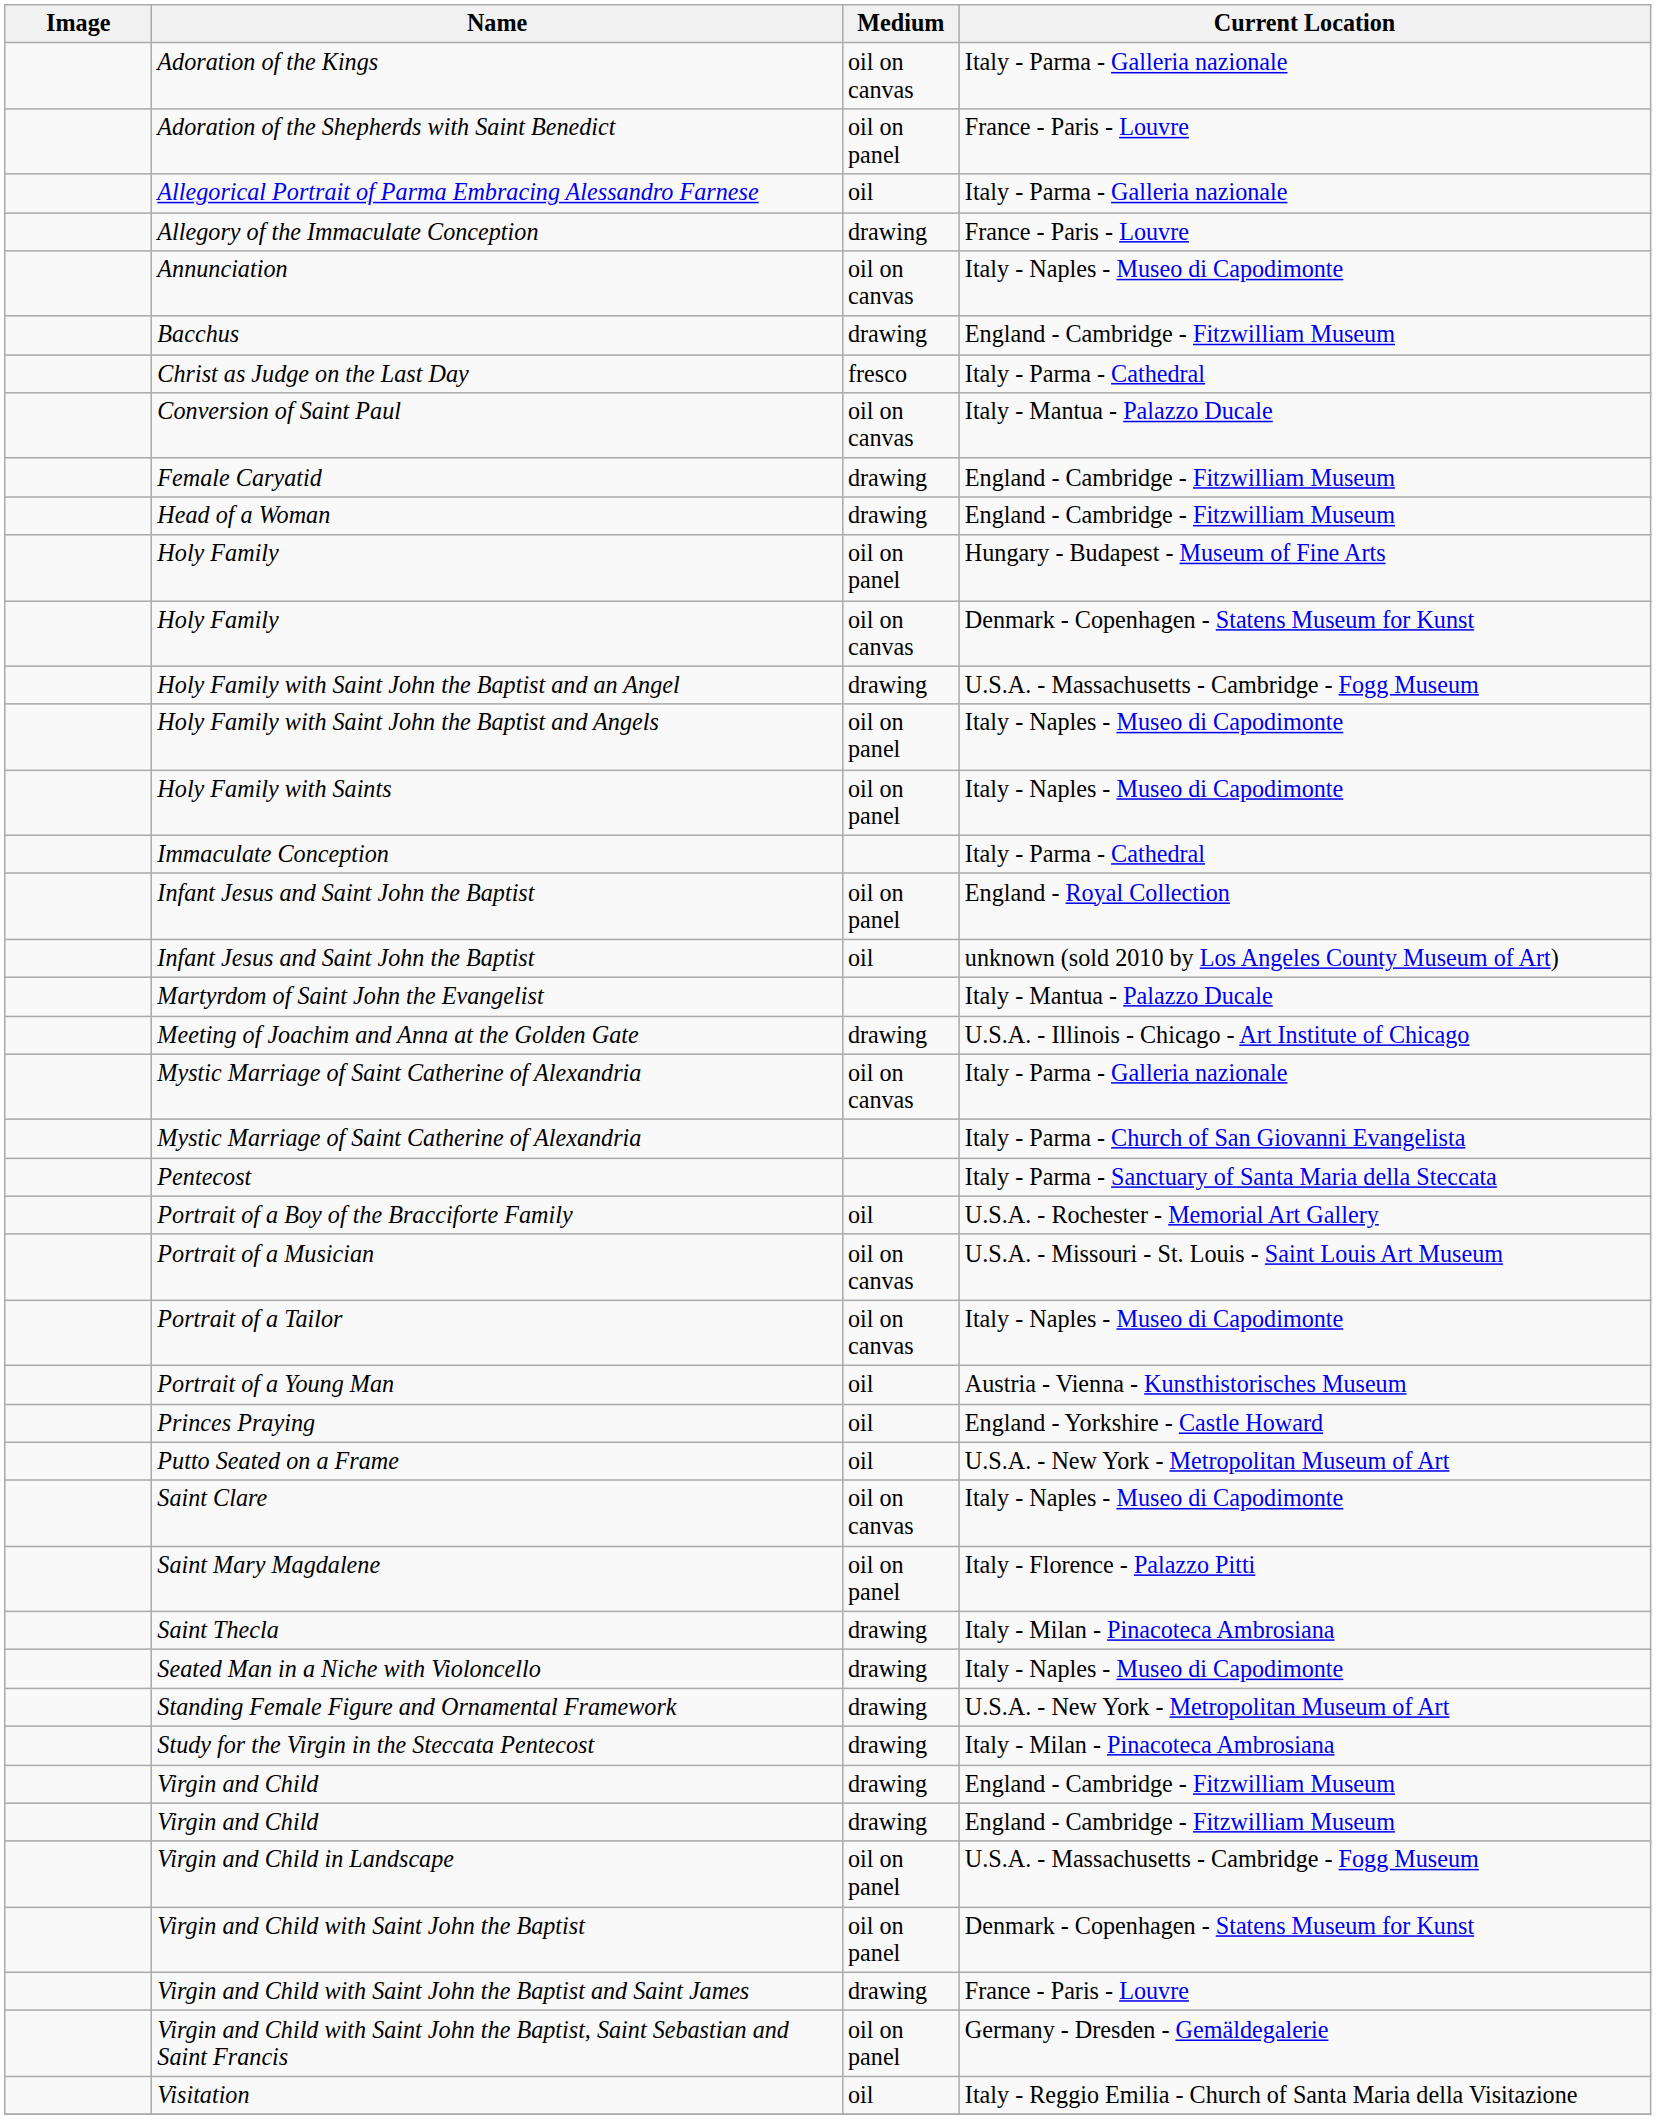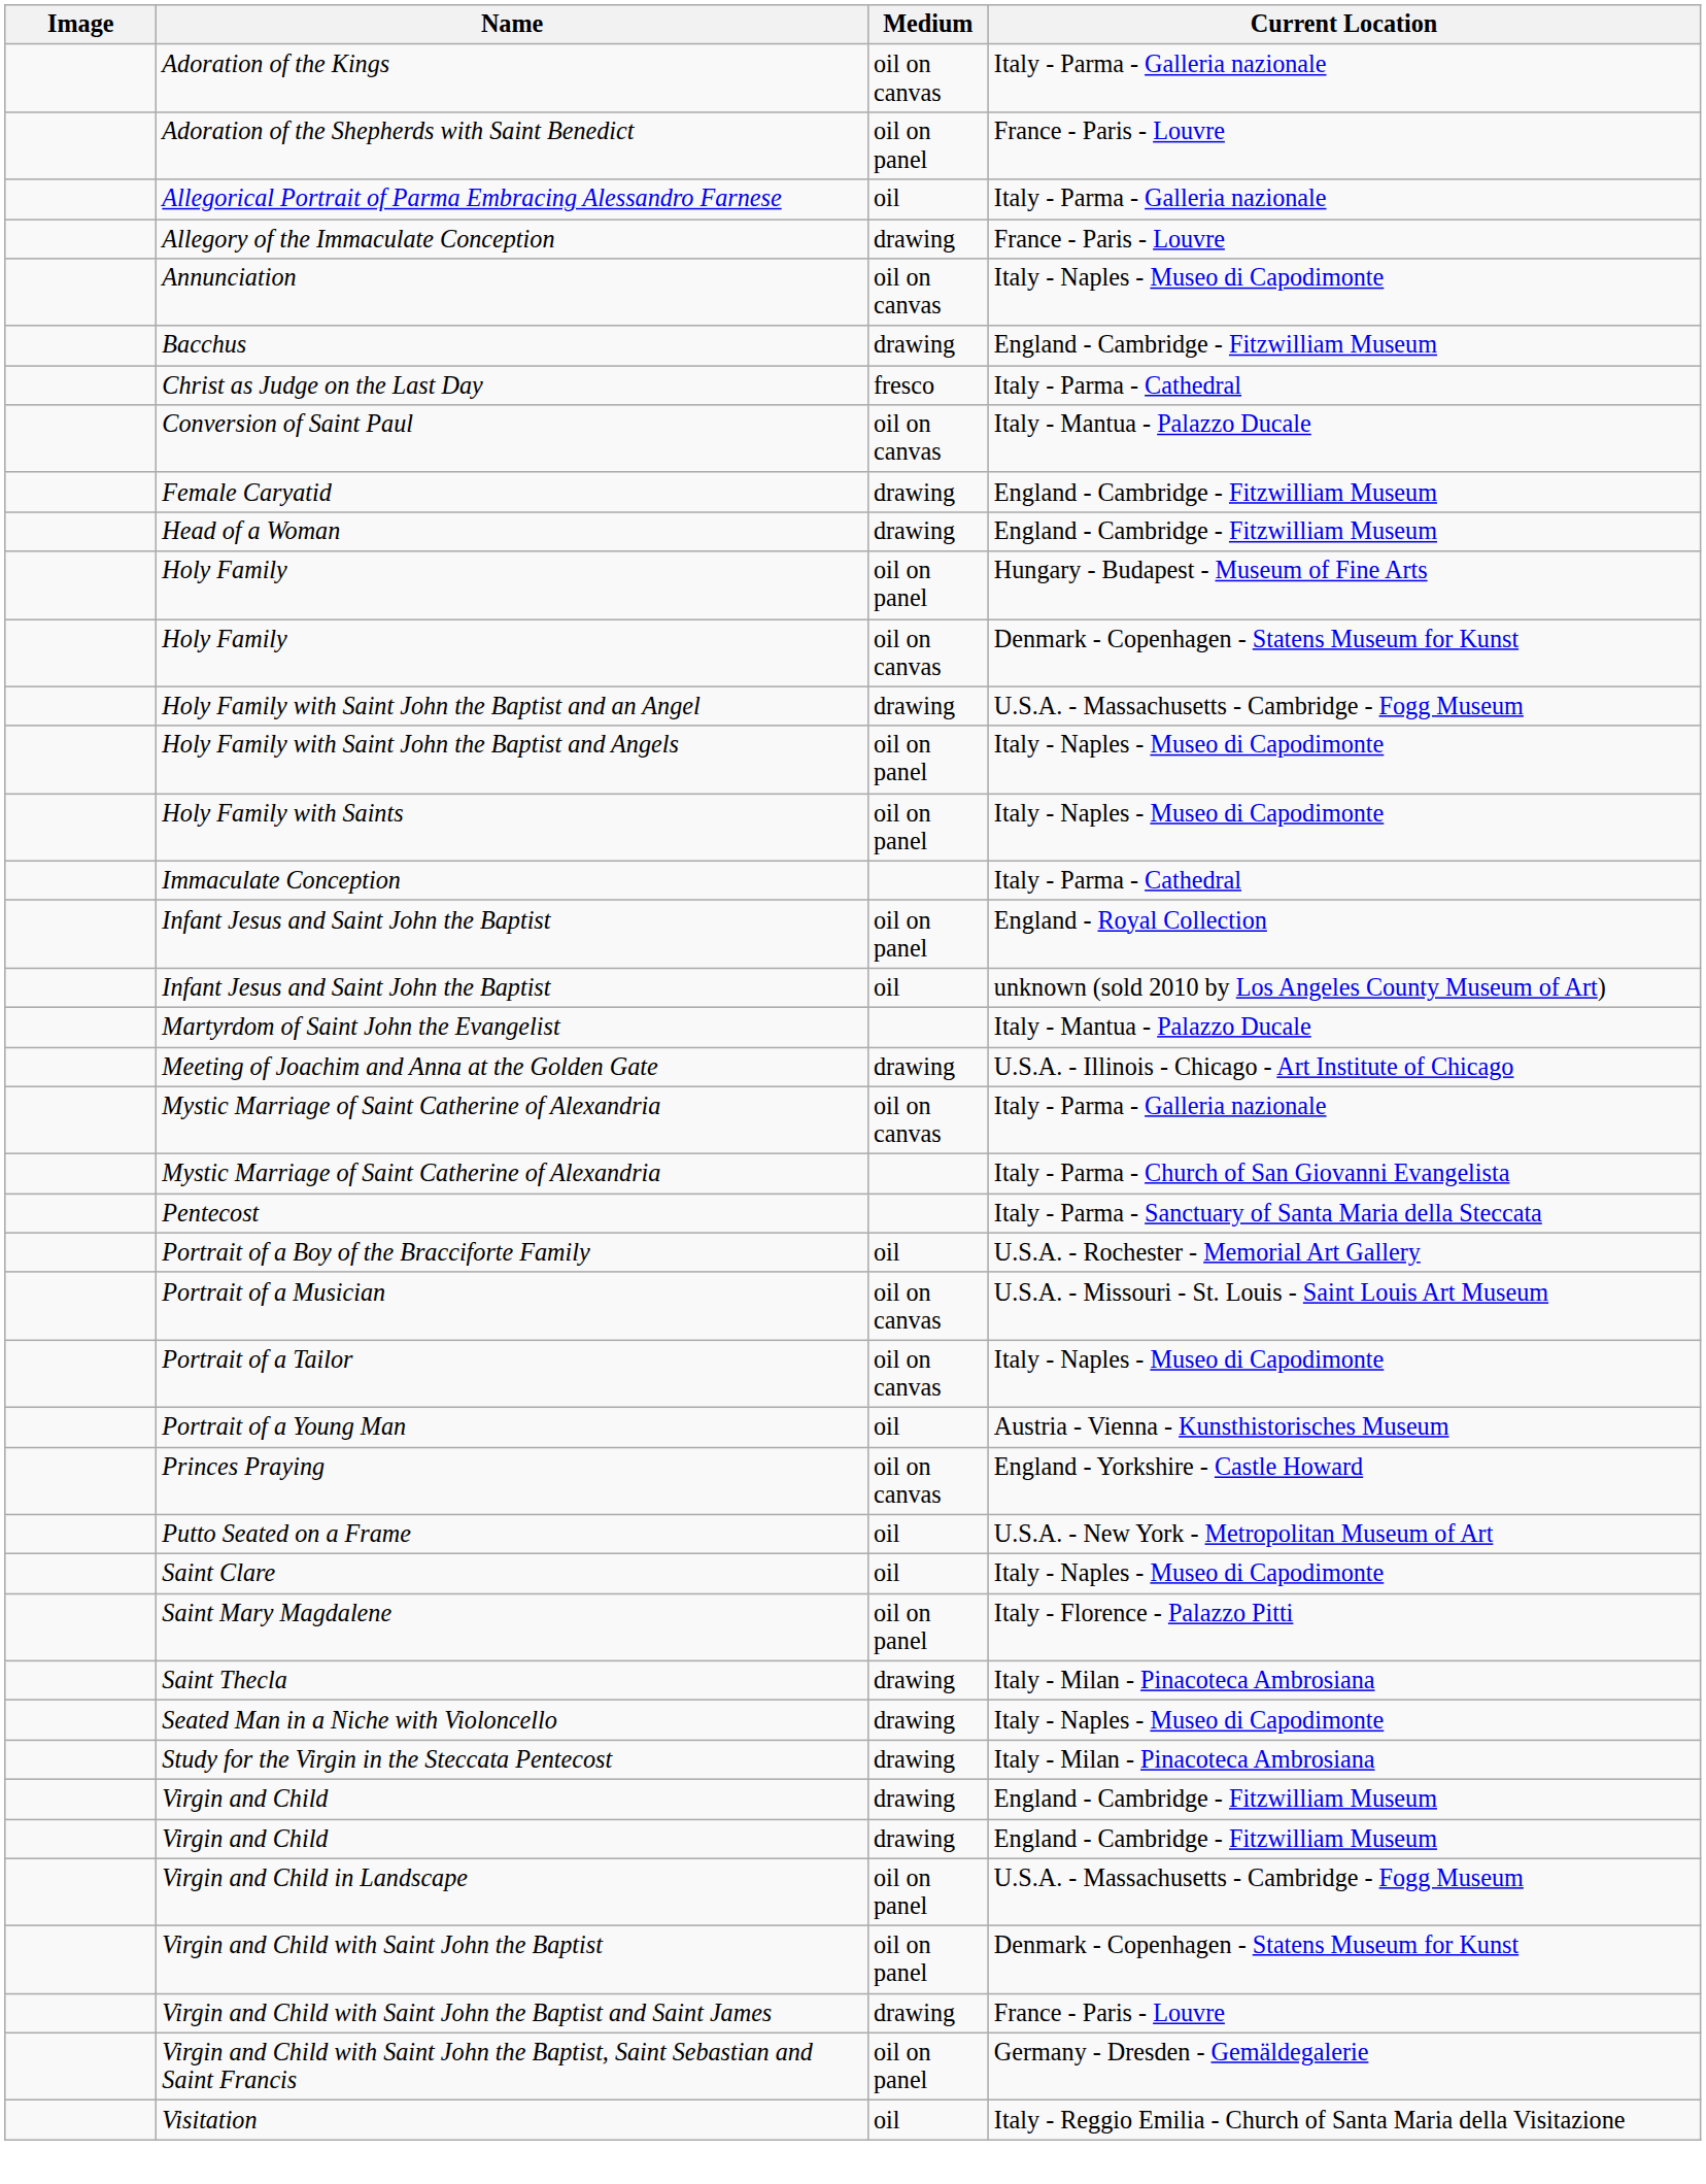Princes Praying | Medium: oil -> oil on canvas
Saint Clare | Medium: oil on canvas -> oil
- row: Standing Female Figure and Ornamental Framework | drawing | U.S.A. - New York - Metropolitan Museum of Art
